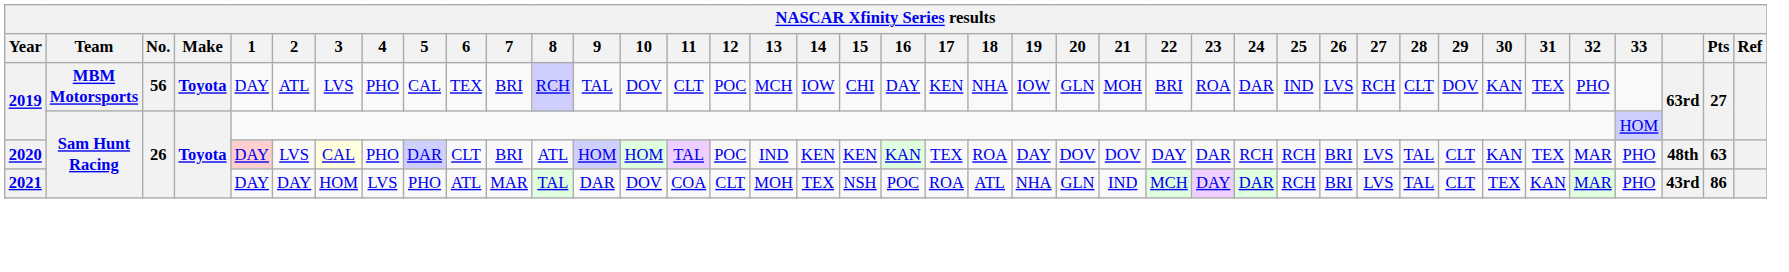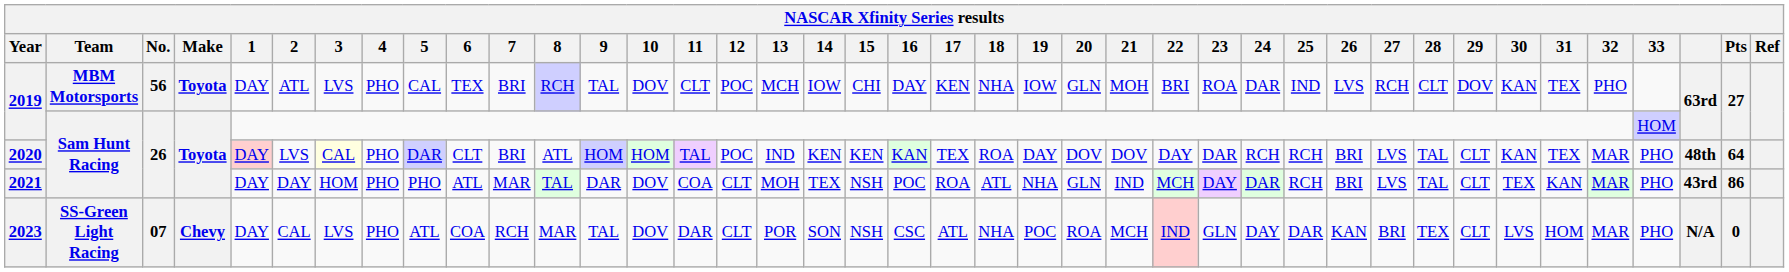2020 | Pts: 63 -> 64
2021 | 4: LVS -> PHO
+ row: 2023 | SS-Green Light Racing | 07 | Chevy | DAY | CAL | LVS | PHO | ATL | COA | RCH | MAR | TAL | DOV | DAR | CLT | POR | SON | NSH | CSC | ATL | NHA | POC | ROA | MCH | IND | GLN | DAY | DAR | KAN | BRI | TEX | CLT | LVS | HOM | MAR | PHO | N/A | 0
